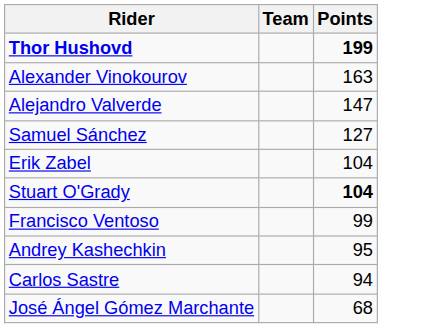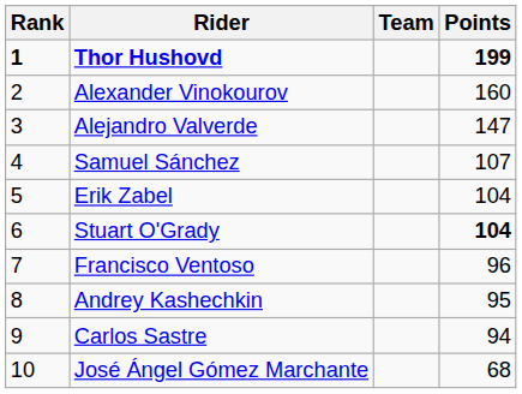+ column: Rank | 1 | 2 | 3 | 4 | 5 | 6 | 7 | 8 | 9 | 10
Alexander Vinokourov | Points: 163 -> 160
Samuel Sánchez | Points: 127 -> 107
Francisco Ventoso | Points: 99 -> 96
